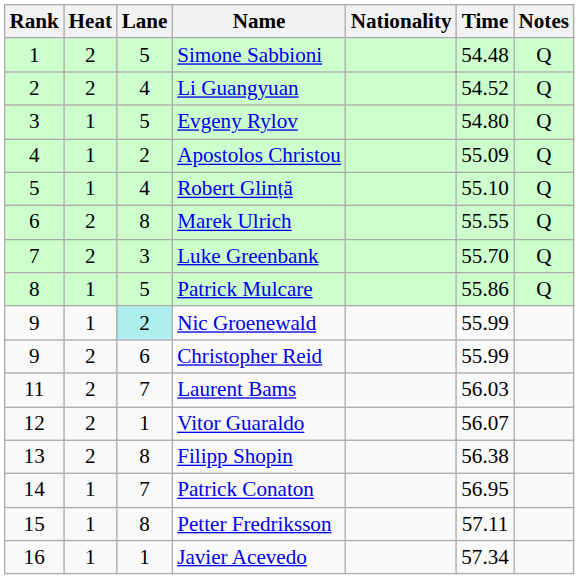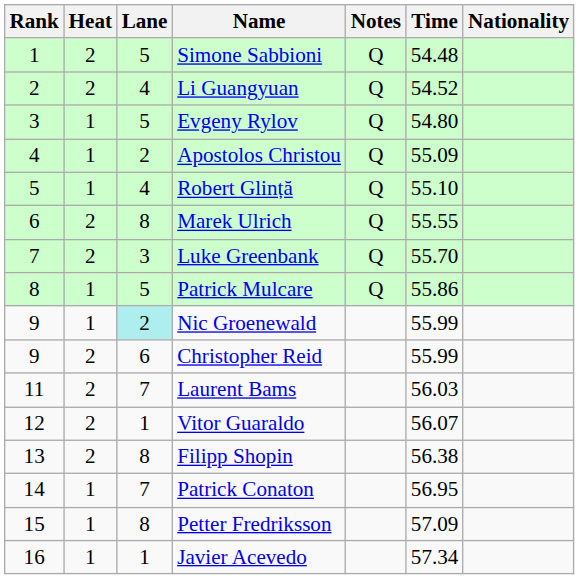columns swapped: Nationality <-> Notes
Petter Fredriksson | Time: 57.11 -> 57.09
